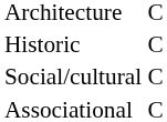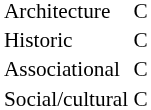rows swapped: Associational <-> Social/cultural
